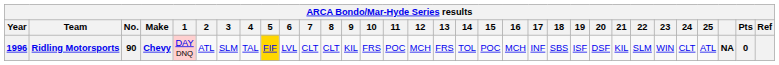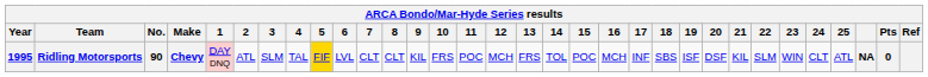Ridling Motorsports | Year: 1996 -> 1995
